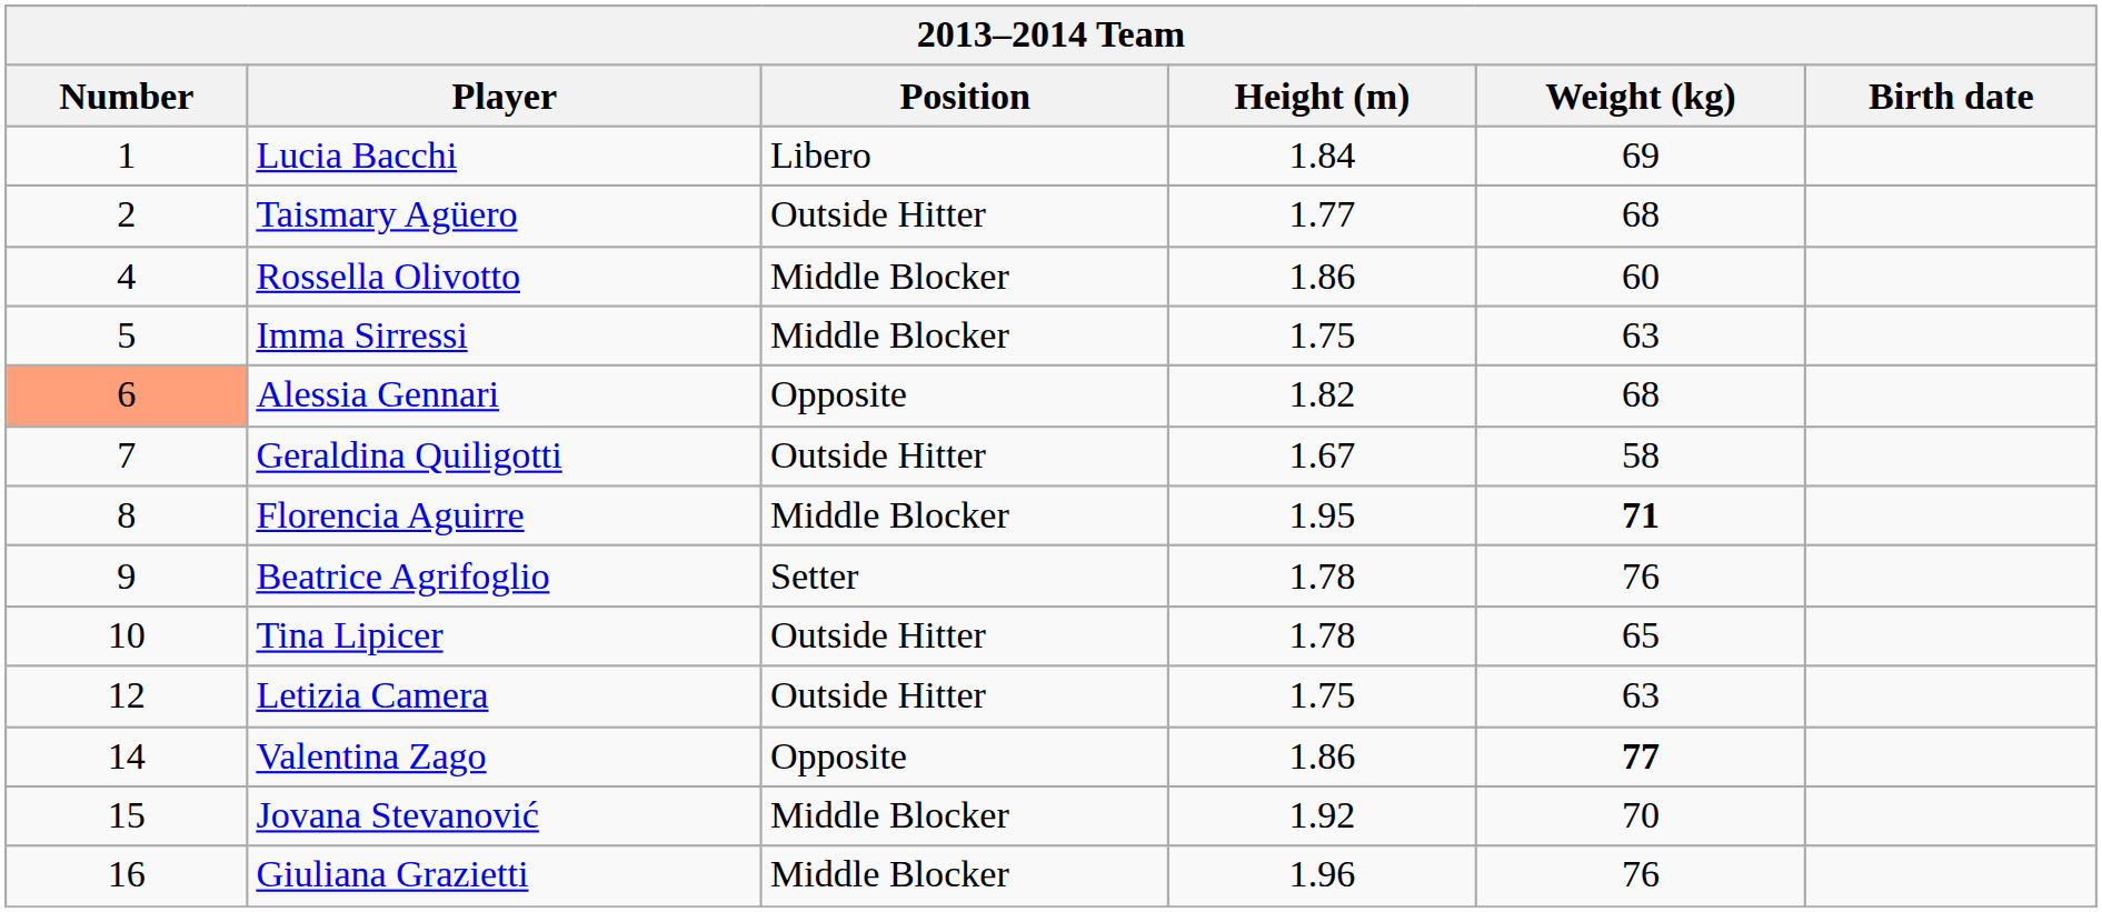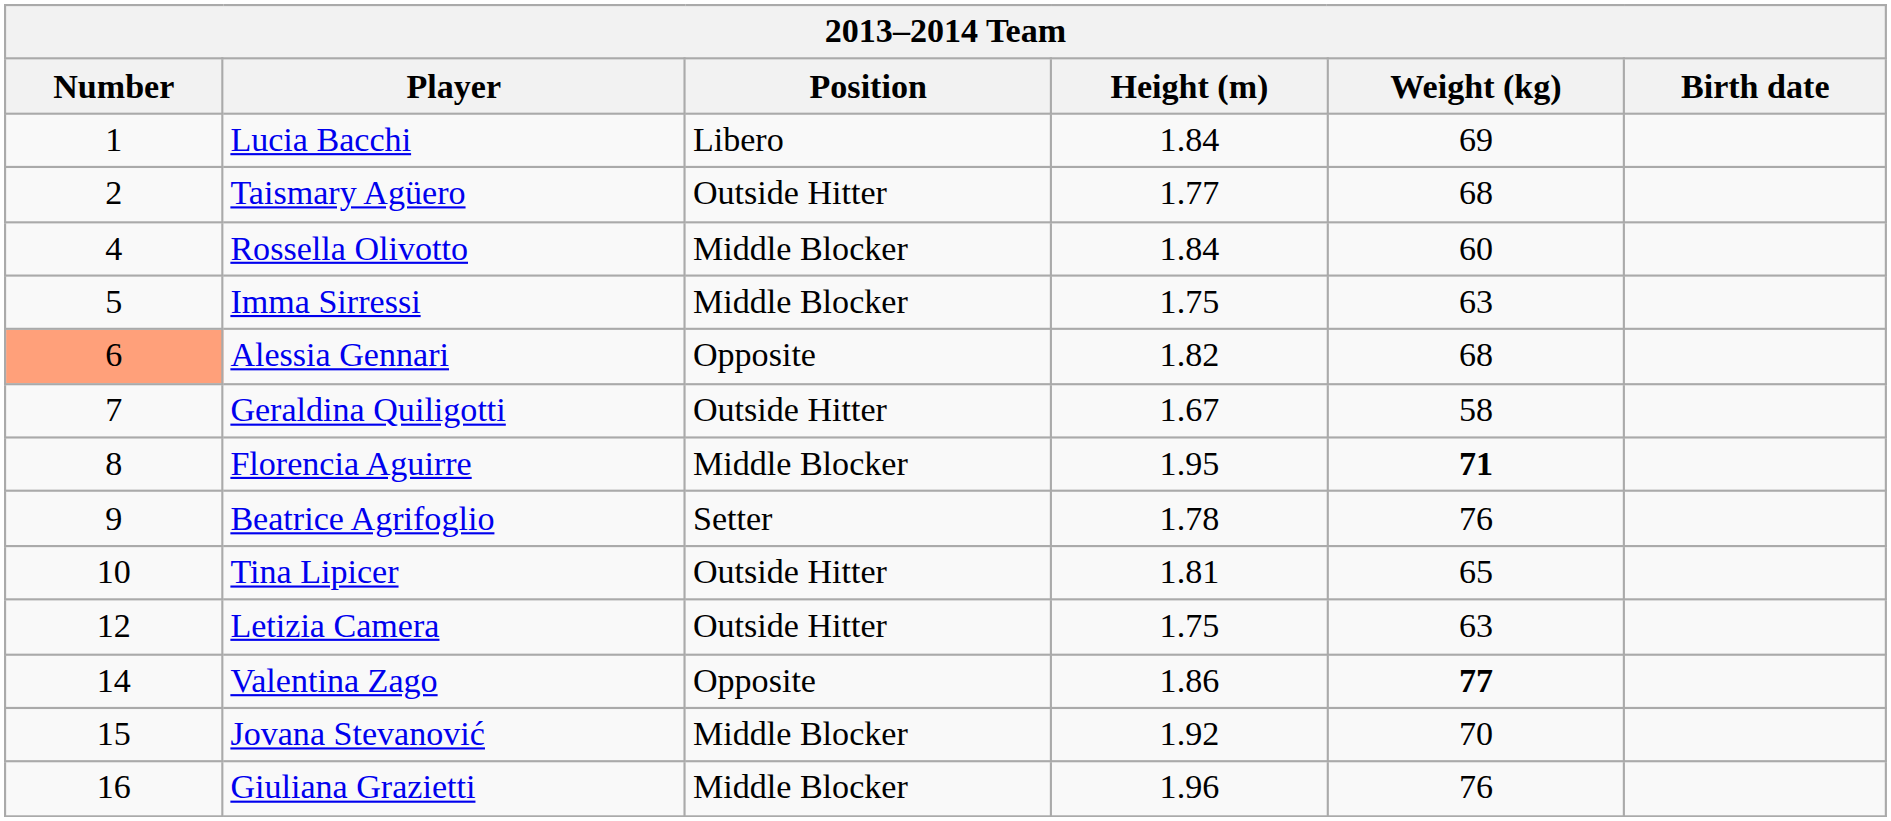Rossella Olivotto | Height (m): 1.86 -> 1.84
Tina Lipicer | Height (m): 1.78 -> 1.81
